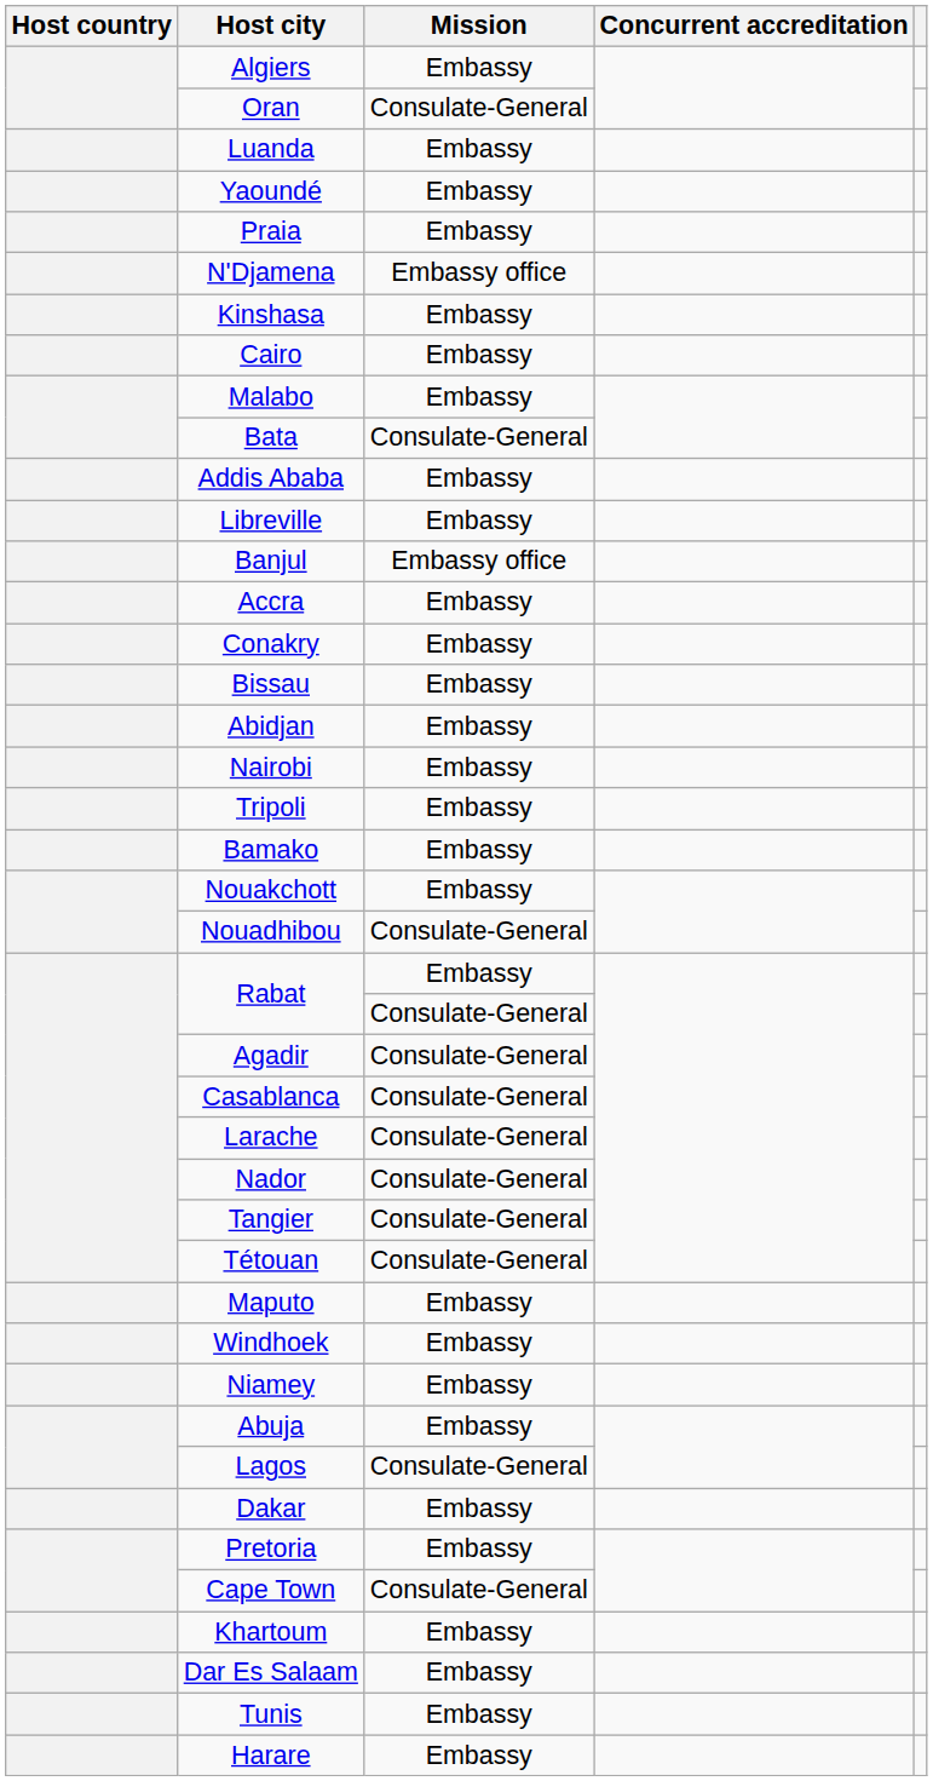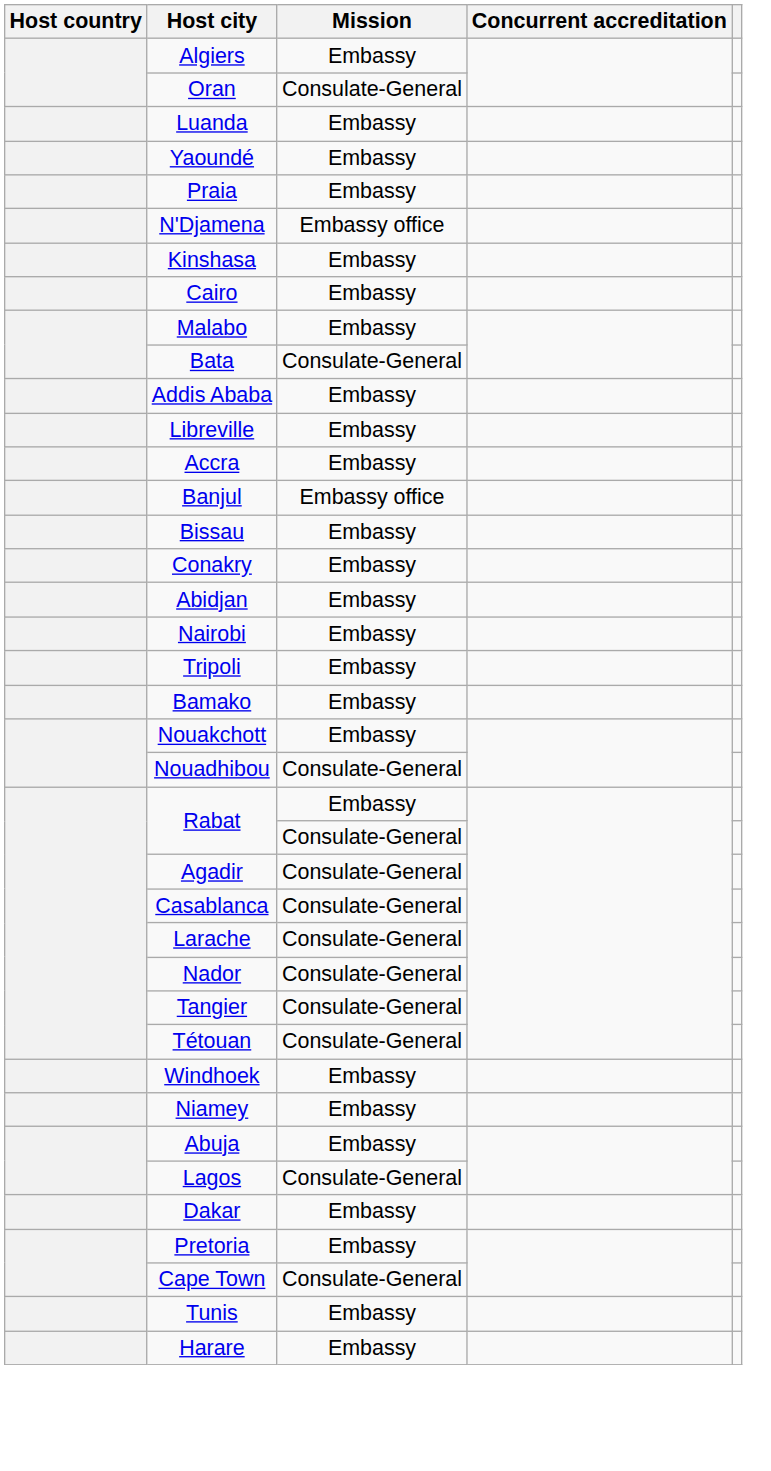rows swapped: Banjul <-> Accra
rows swapped: Conakry <-> Bissau
- row: Maputo | Embassy
- row: Khartoum | Embassy
- row: Dar Es Salaam | Embassy
